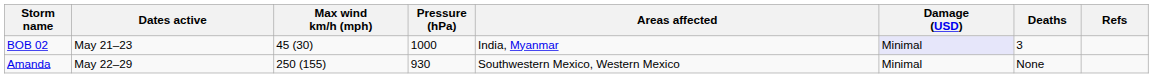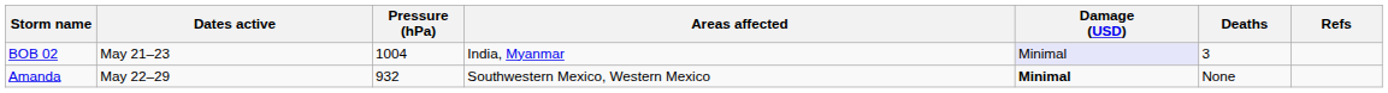- column: Max wind km/h (mph) | 45 (30) | 250 (155)
BOB 02 | Pressure (hPa): 1000 -> 1004
Amanda | Pressure (hPa): 930 -> 932
Amanda | Damage (USD): normal -> bold
